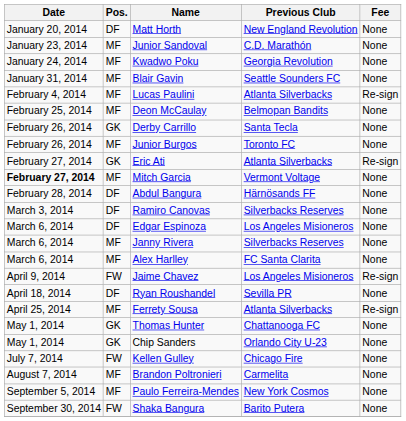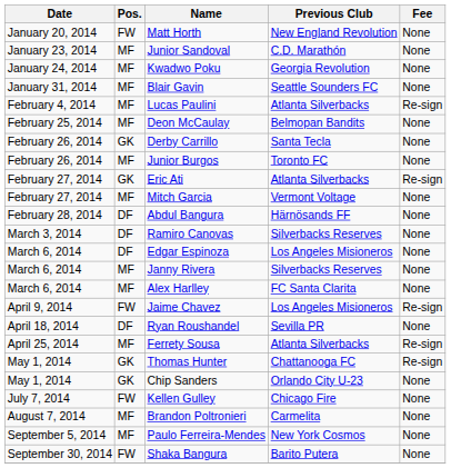Matt Horth | Pos.: DF -> FW
Mitch Garcia | Date: bold -> normal
Thomas Hunter | Fee: None -> Re-sign
